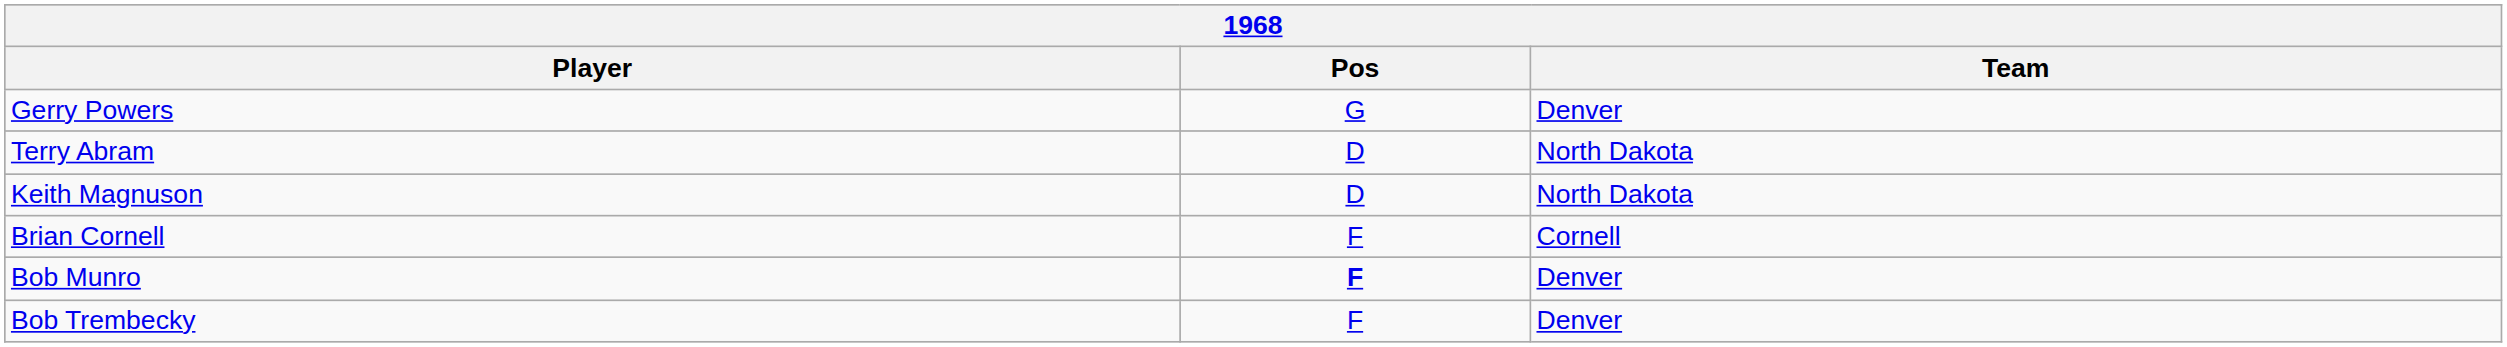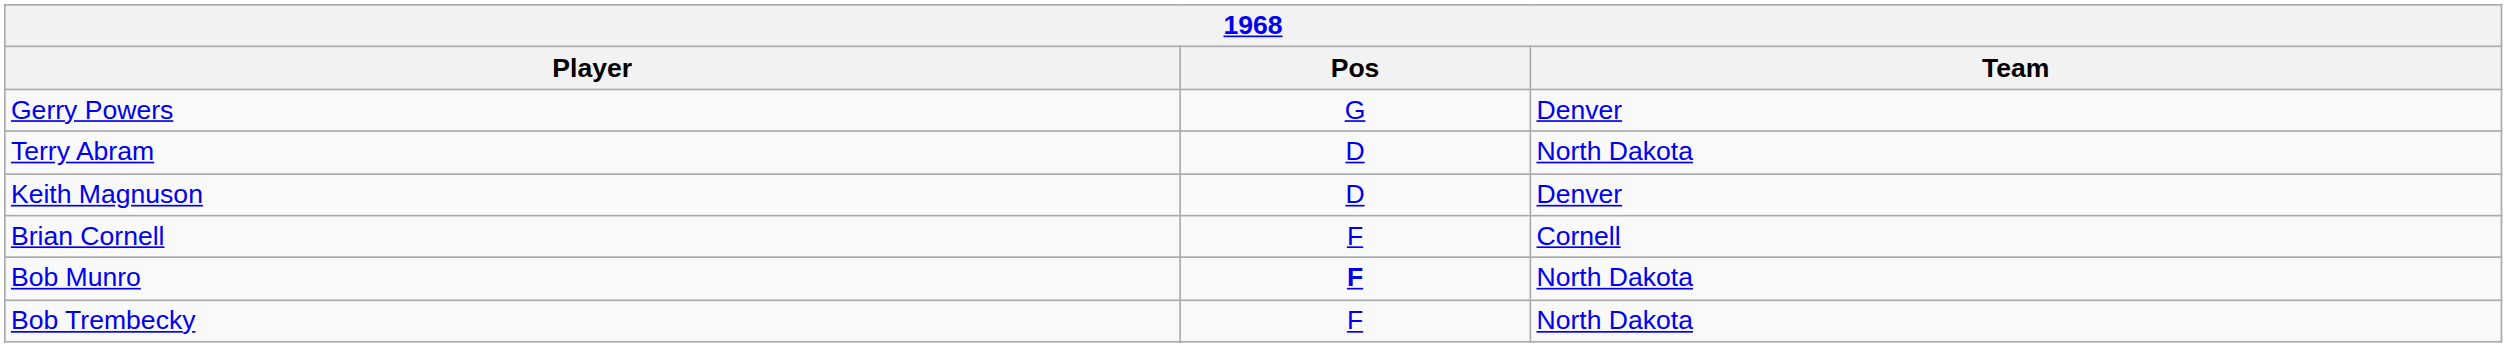Keith Magnuson | Team: North Dakota -> Denver
Bob Munro | Team: Denver -> North Dakota
Bob Trembecky | Team: Denver -> North Dakota
